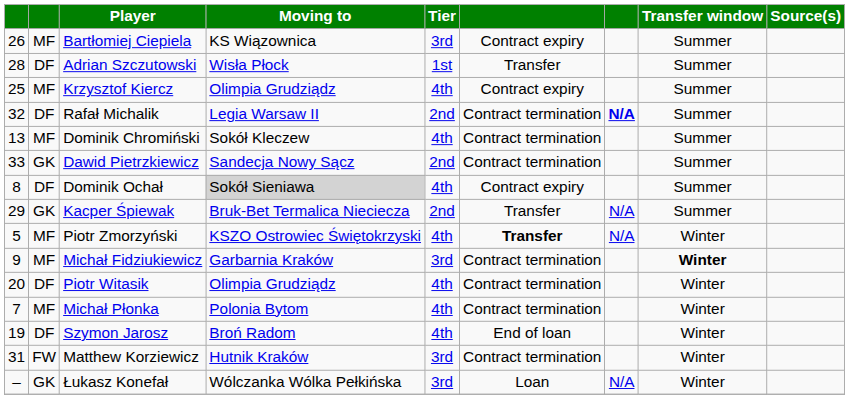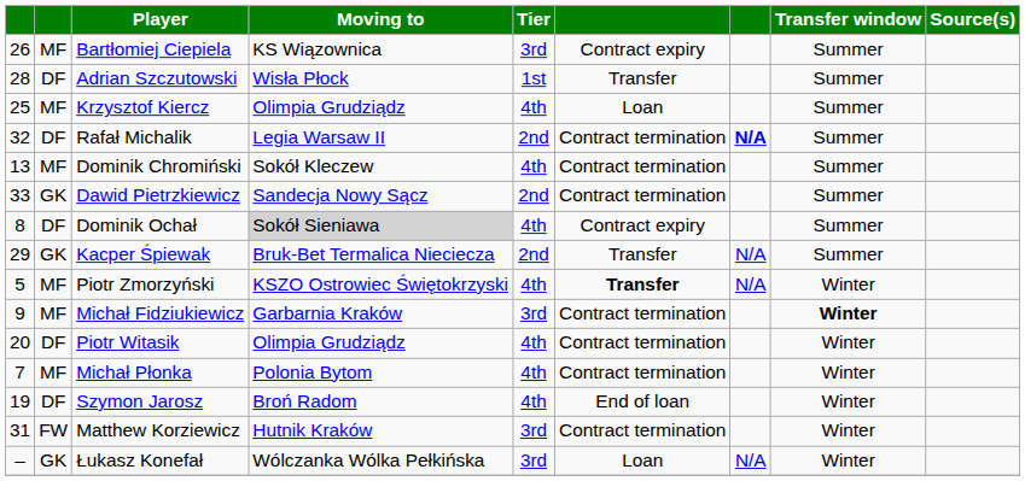Krzysztof Kiercz | column 6: Contract expiry -> Loan
